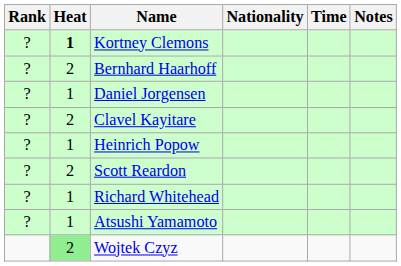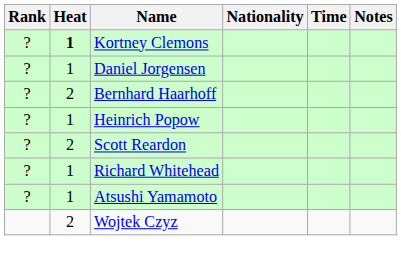rows swapped: Bernhard Haarhoff <-> Daniel Jorgensen
- row: ? | 2 | Clavel Kayitare
Wojtek Czyz | Heat: lightgreen background -> no background
